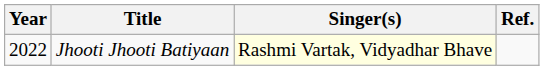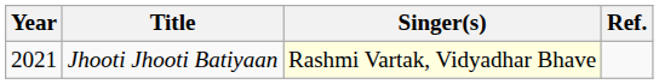Jhooti Jhooti Batiyaan | Year: 2022 -> 2021
